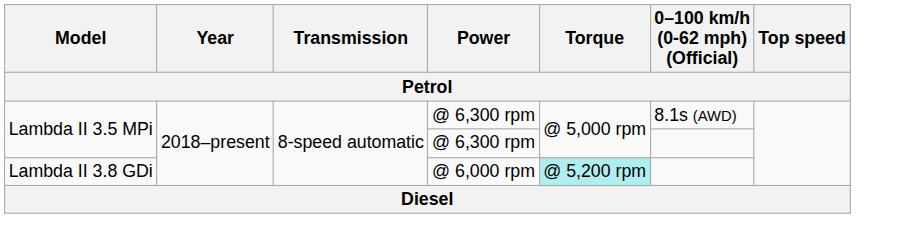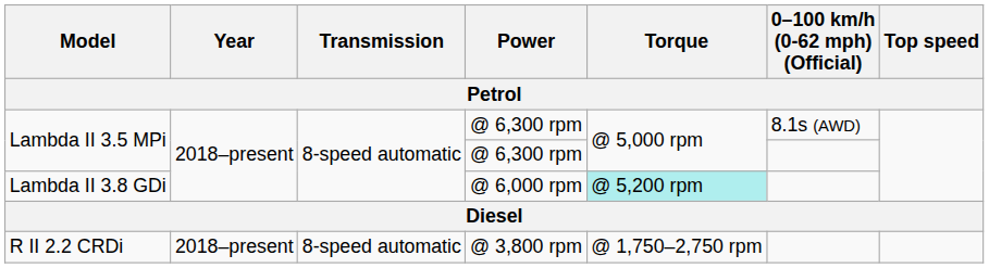+ row: R II 2.2 CRDi | 2018–present | 8-speed automatic | @ 3,800 rpm | @ 1,750–2,750 rpm
